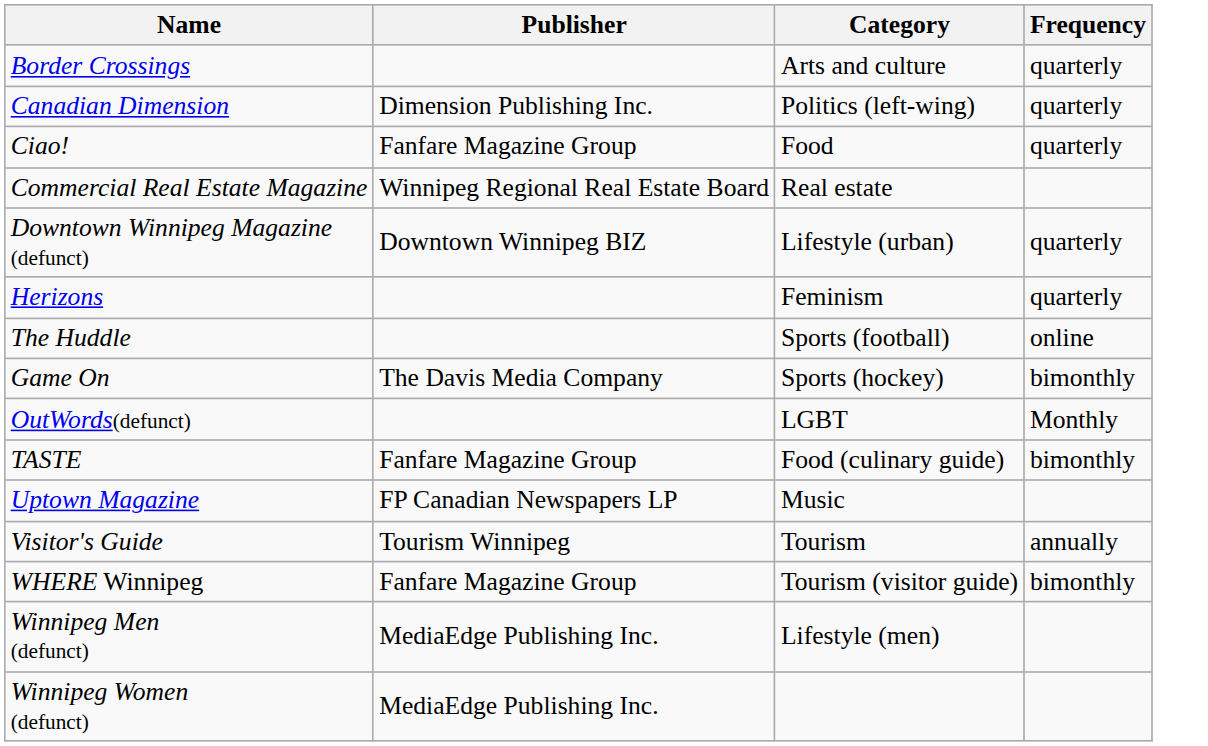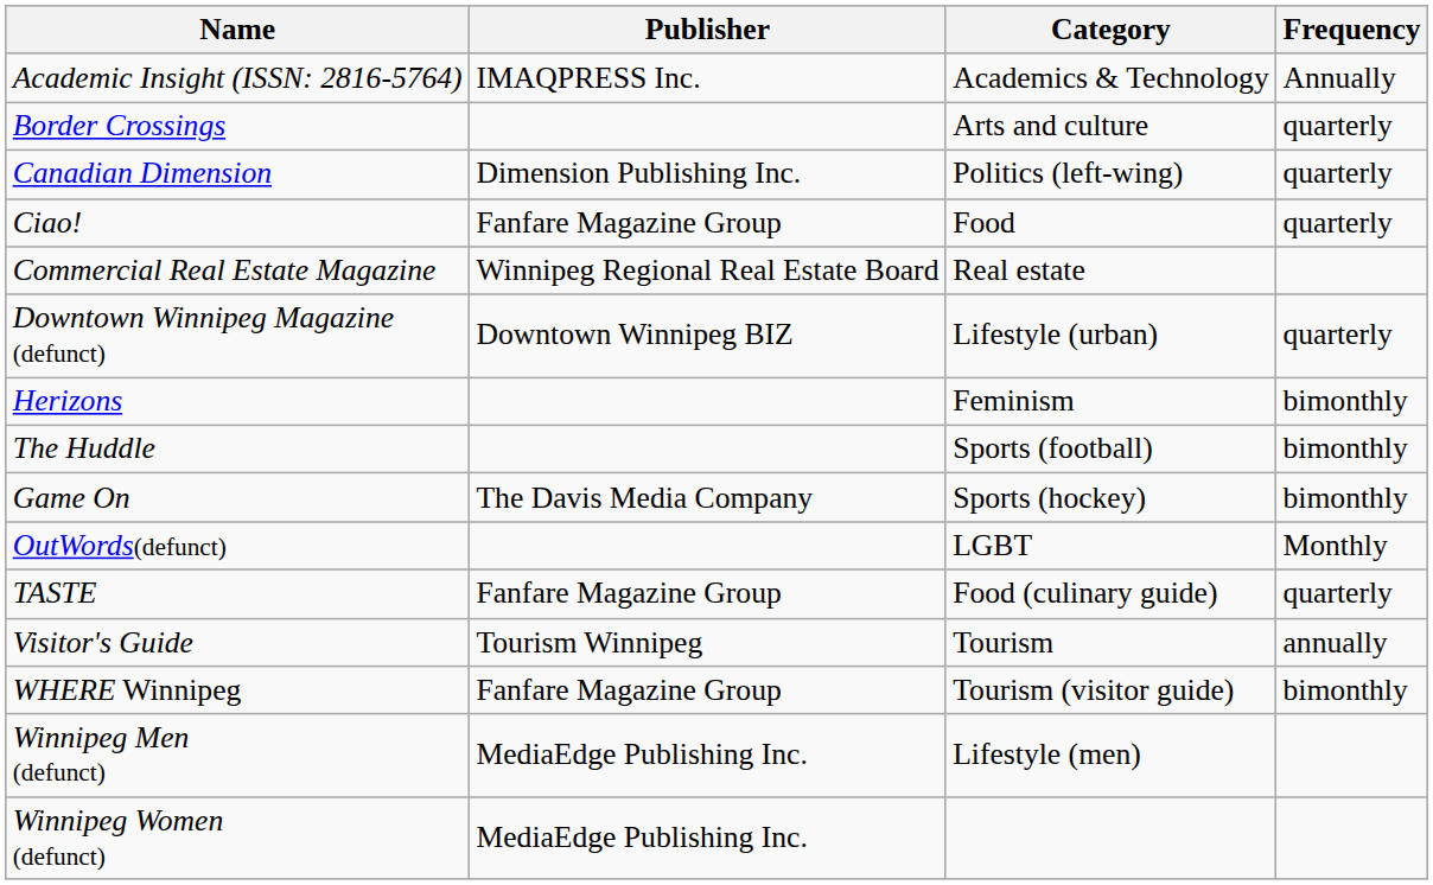+ row: Academic Insight (ISSN: 2816-5764) | IMAQPRESS Inc. | Academics & Technology | Annually
Herizons | Frequency: quarterly -> bimonthly
The Huddle | Frequency: online -> bimonthly
TASTE | Frequency: bimonthly -> quarterly
- row: Uptown Magazine | FP Canadian Newspapers LP | Music
